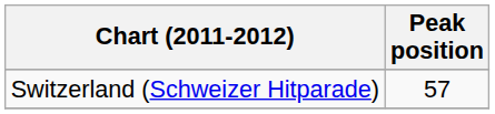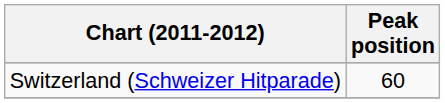Switzerland (Schweizer Hitparade) | Peak position: 57 -> 60
